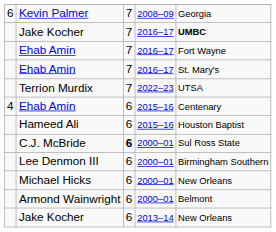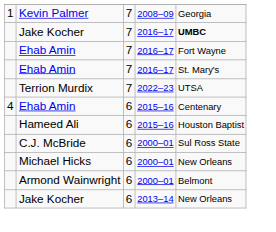Kevin Palmer | column 1: 6 -> 1
C.J. McBride | column 3: bold -> normal
- row: Lee Denmon III | 6 | 2000–01 | Birmingham Southern
